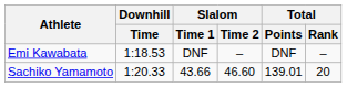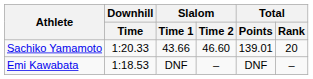rows swapped: Sachiko Yamamoto <-> Emi Kawabata
